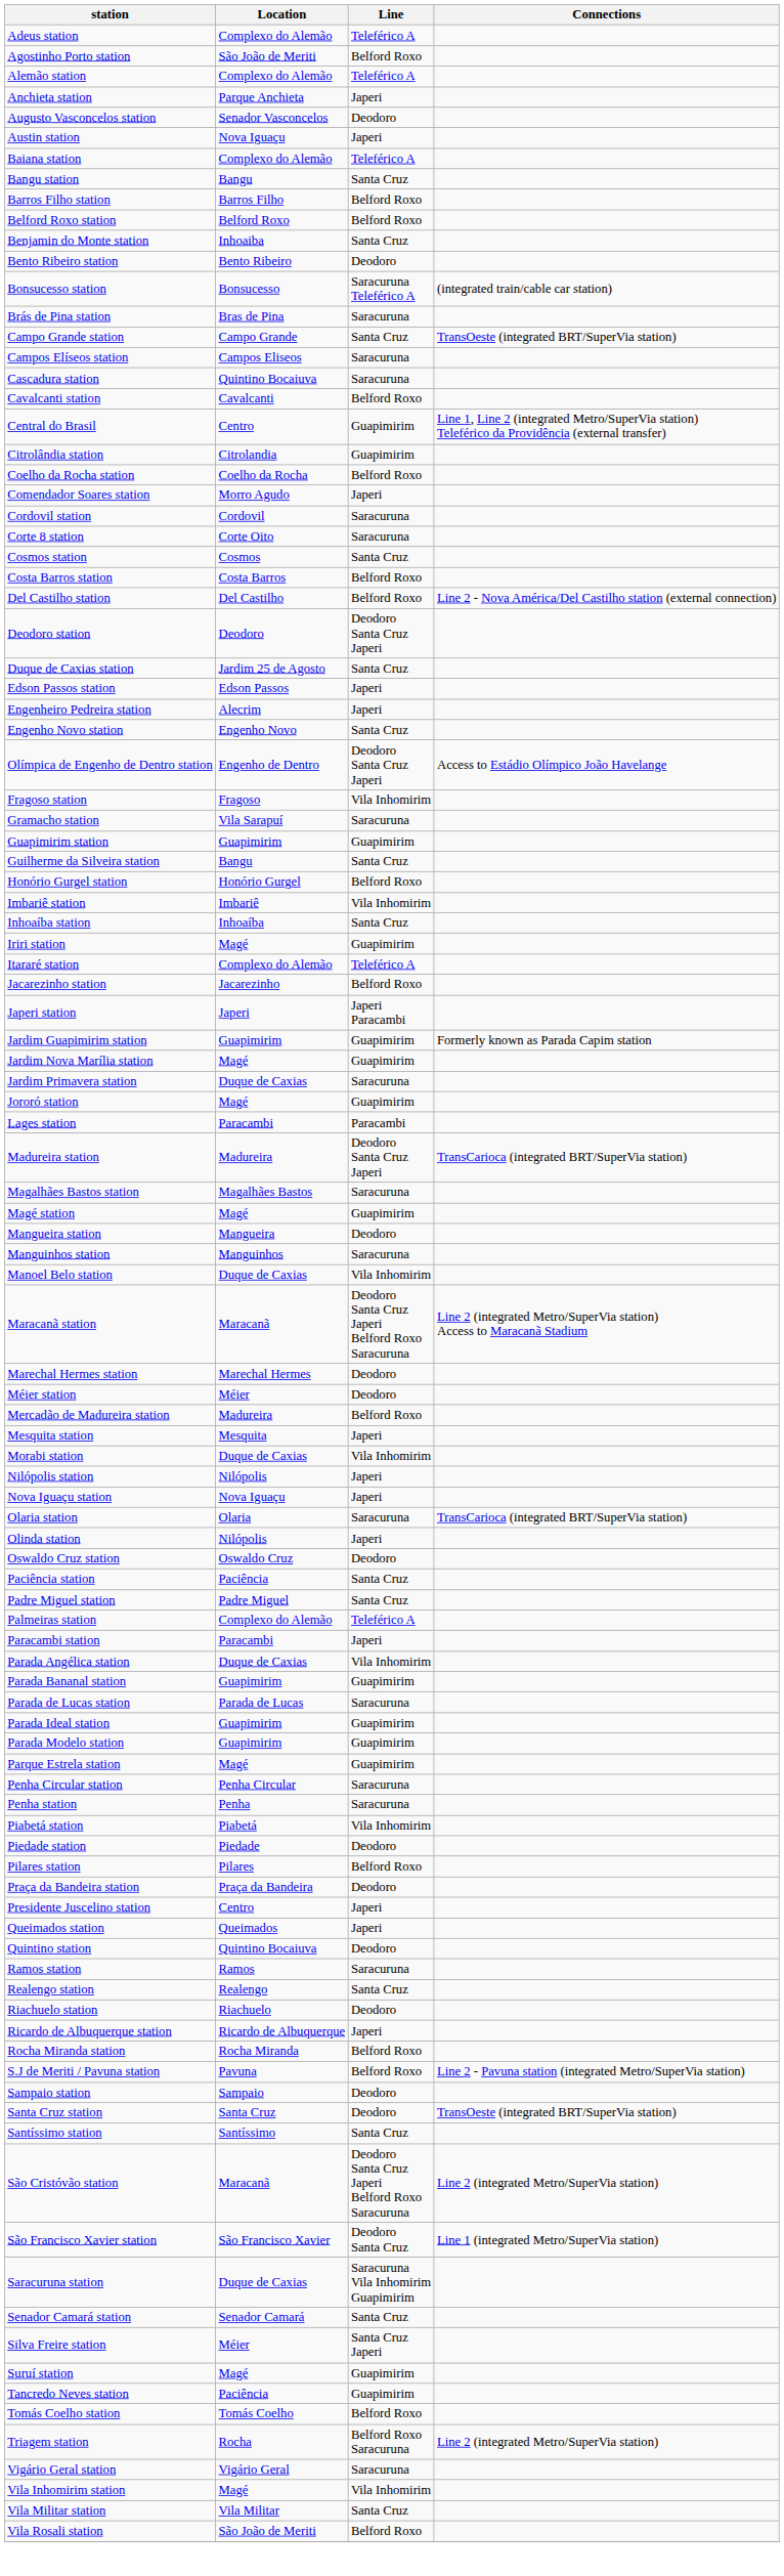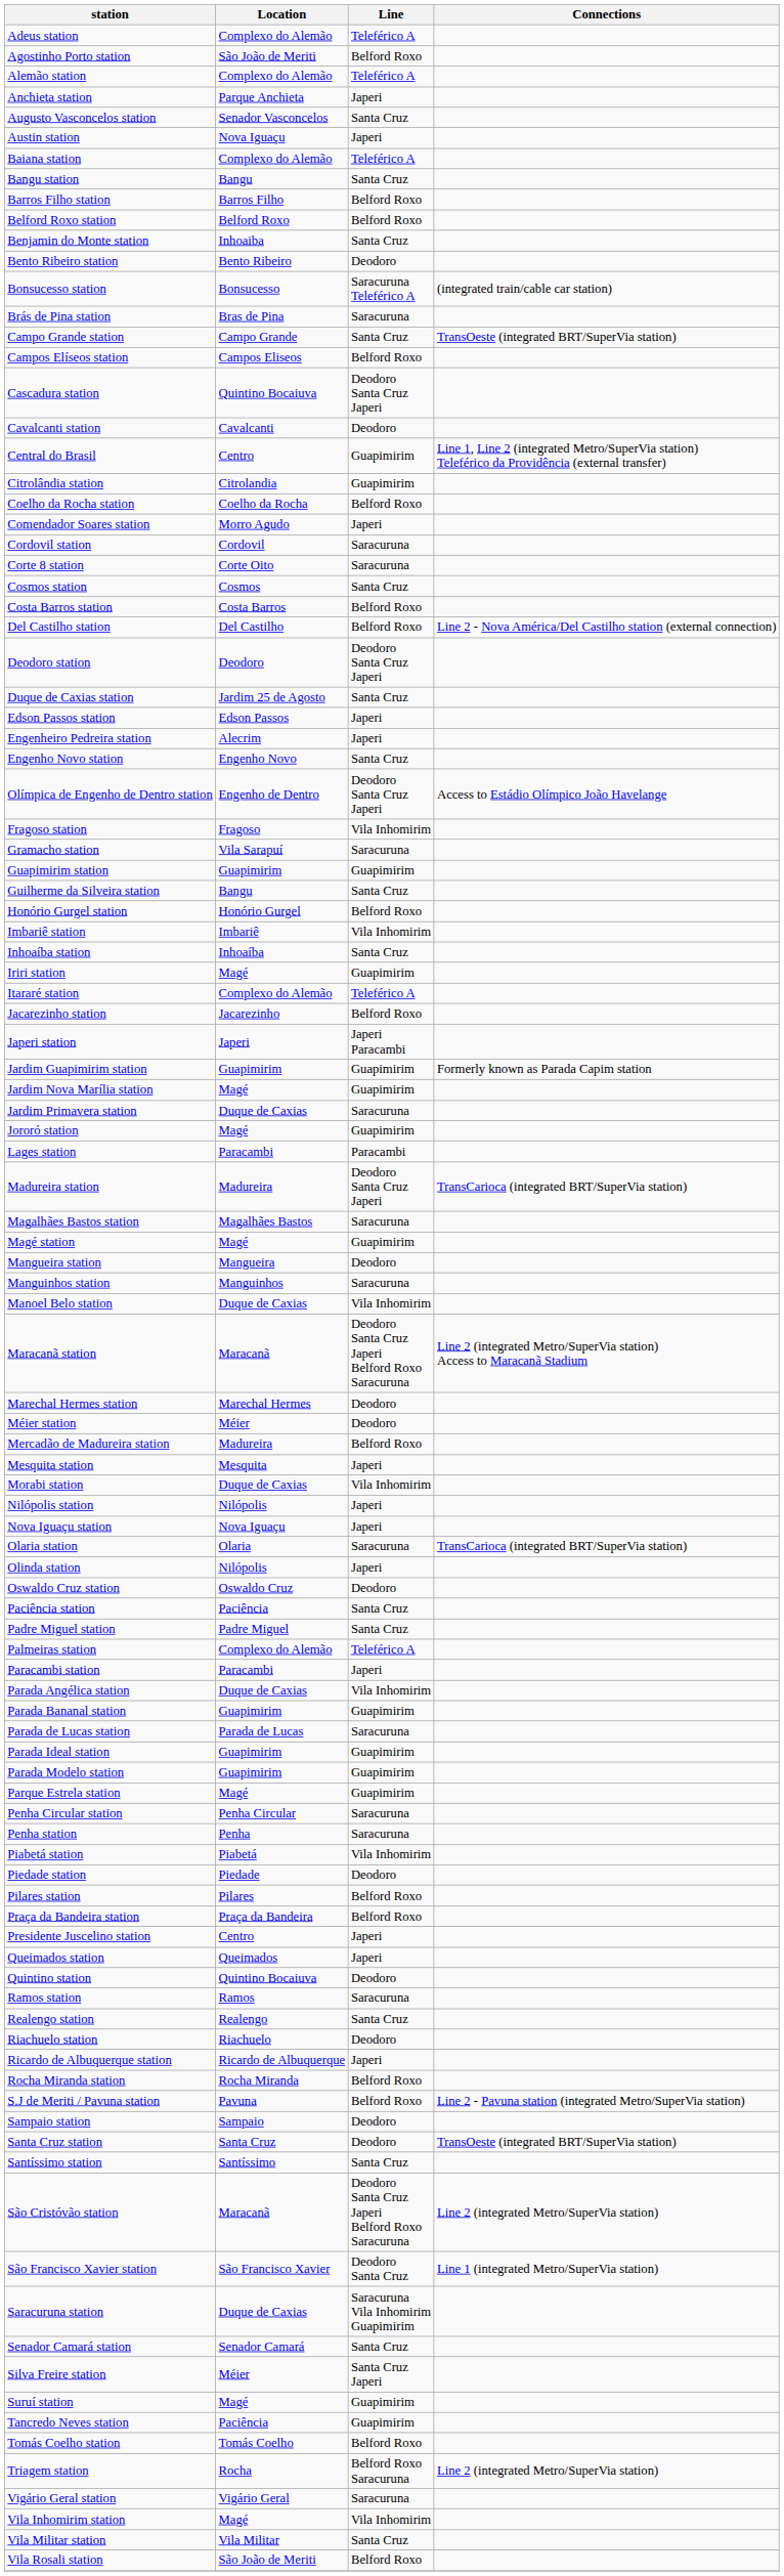Augusto Vasconcelos station | Line: Deodoro -> Santa Cruz
Campos Elíseos station | Line: Saracuruna -> Belford Roxo
Cascadura station | Line: Saracuruna -> Deodoro Santa Cruz Japeri
Cavalcanti station | Line: Belford Roxo -> Deodoro
Praça da Bandeira station | Line: Deodoro -> Belford Roxo
